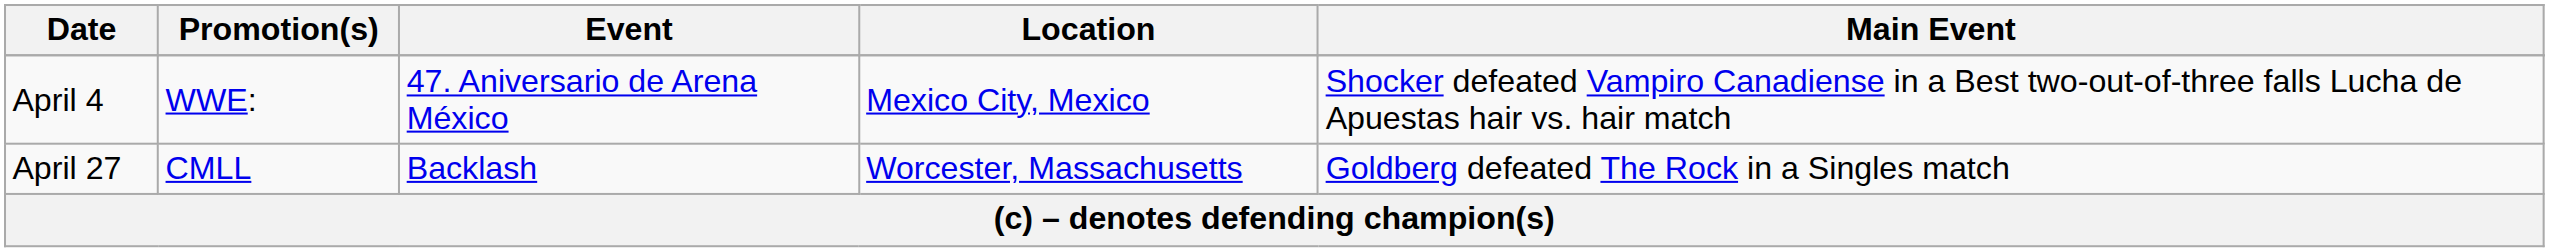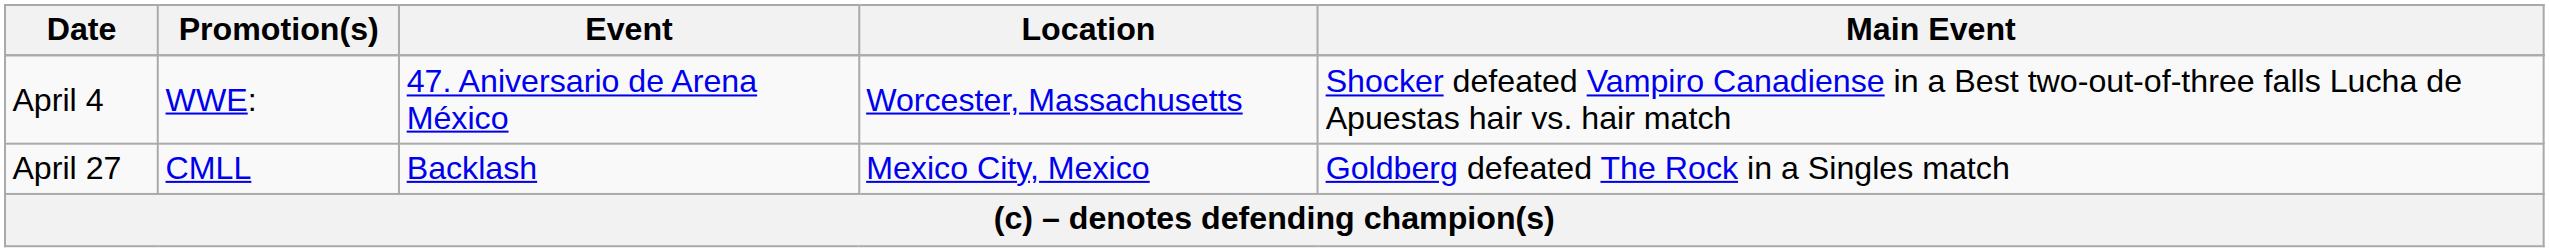April 4 | Location: Mexico City, Mexico -> Worcester, Massachusetts
April 27 | Location: Worcester, Massachusetts -> Mexico City, Mexico
